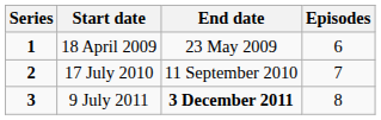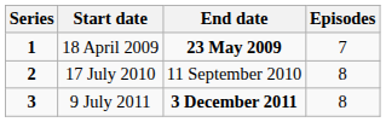18 April 2009 | End date: normal -> bold
18 April 2009 | Episodes: 6 -> 7
17 July 2010 | Episodes: 7 -> 8
